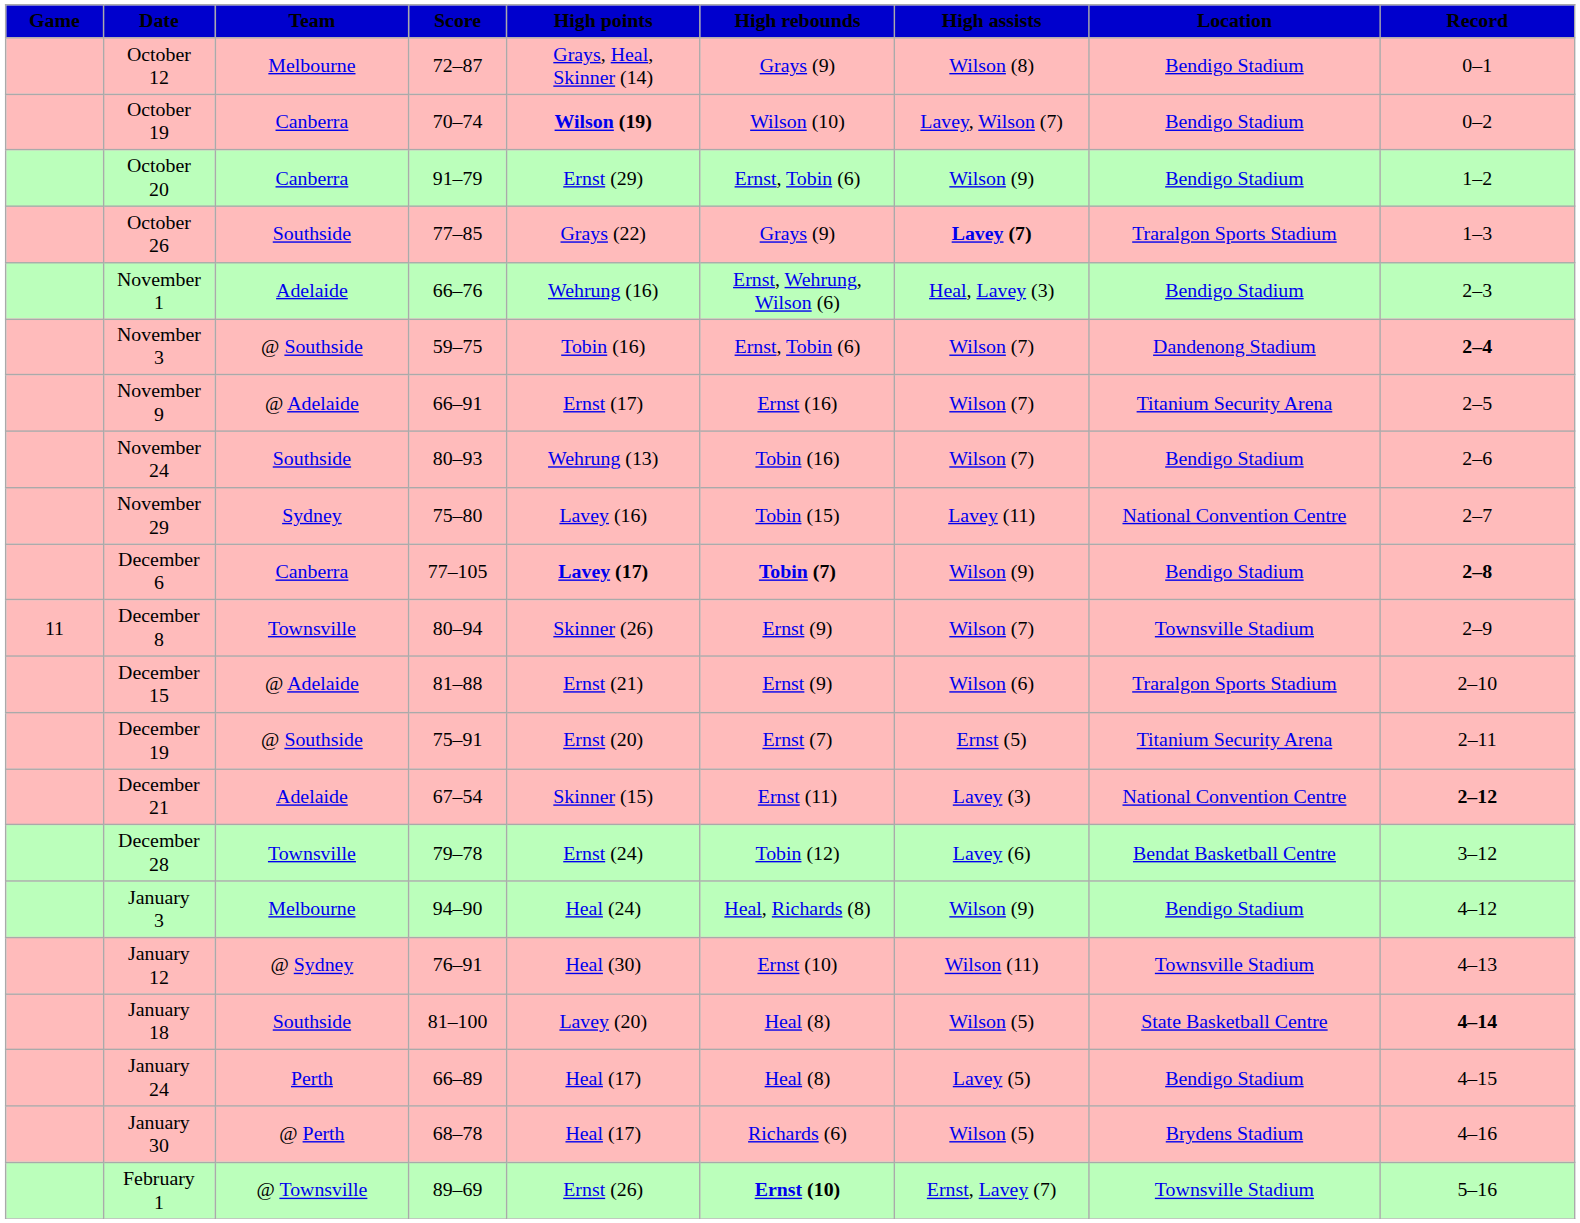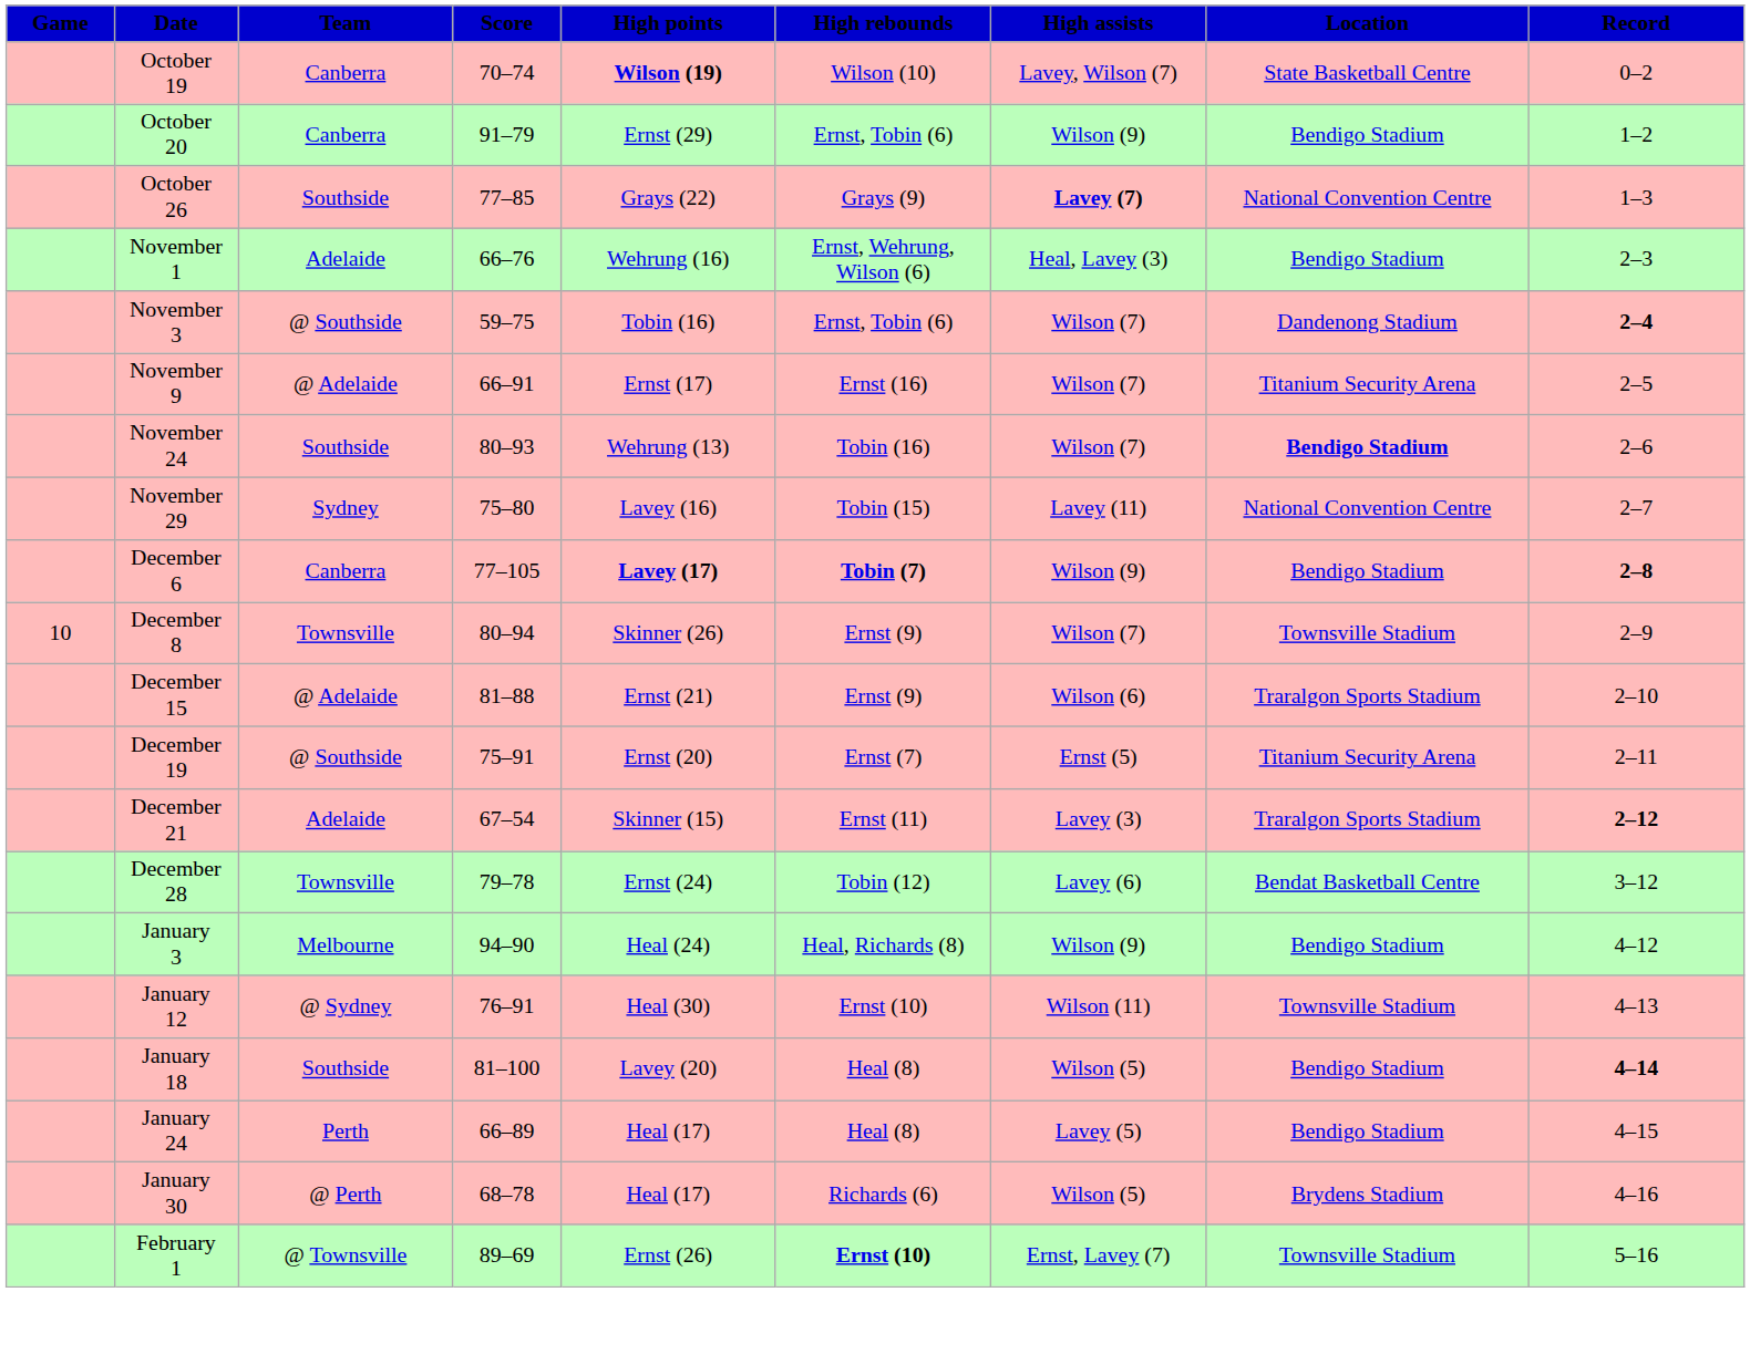- row: October 12 | Melbourne | 72–87 | Grays, Heal, Skinner (14) | Grays (9) | Wilson (8) | Bendigo Stadium | 0–1
October 19 | Location: Bendigo Stadium -> State Basketball Centre
October 26 | Location: Traralgon Sports Stadium -> National Convention Centre
November 24 | Location: normal -> bold
December 8 | Game: 11 -> 10
December 21 | Location: National Convention Centre -> Traralgon Sports Stadium
January 18 | Location: State Basketball Centre -> Bendigo Stadium
